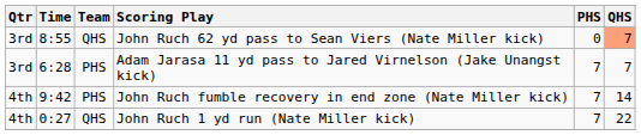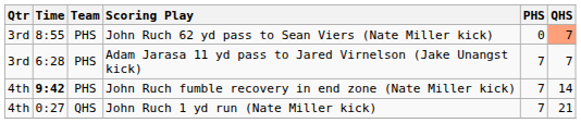John Ruch 62 yd pass to Sean Viers (Nate Miller kick) | Team: QHS -> PHS
John Ruch fumble recovery in end zone (Nate Miller kick) | Time: normal -> bold
John Ruch 1 yd run (Nate Miller kick) | QHS: 22 -> 21
